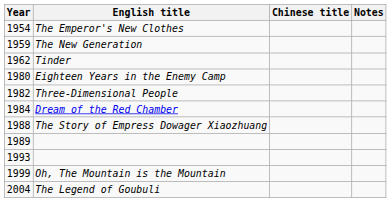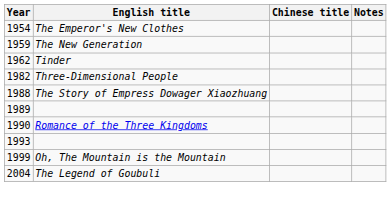- row: 1980 | Eighteen Years in the Enemy Camp
- row: 1984 | Dream of the Red Chamber
+ row: 1990 | Romance of the Three Kingdoms
